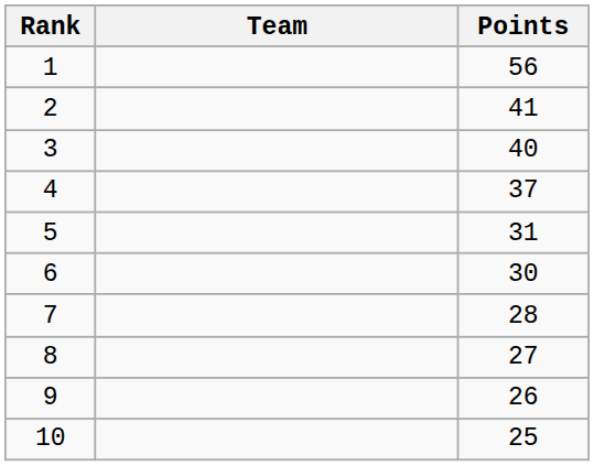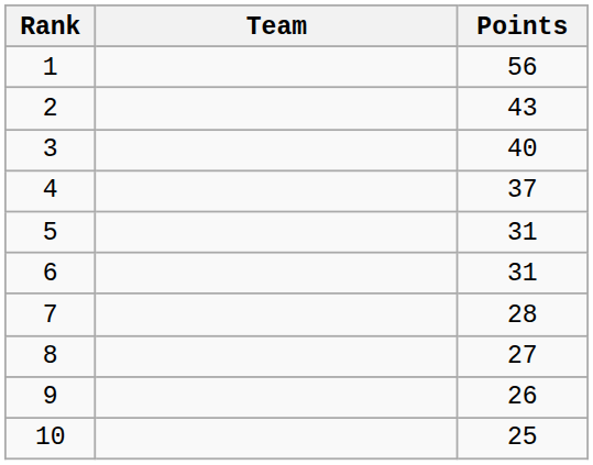2 | Points: 41 -> 43
6 | Points: 30 -> 31
